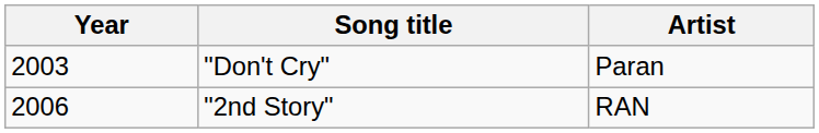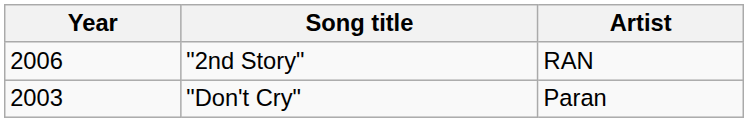rows swapped: "Don't Cry" <-> "2nd Story"
